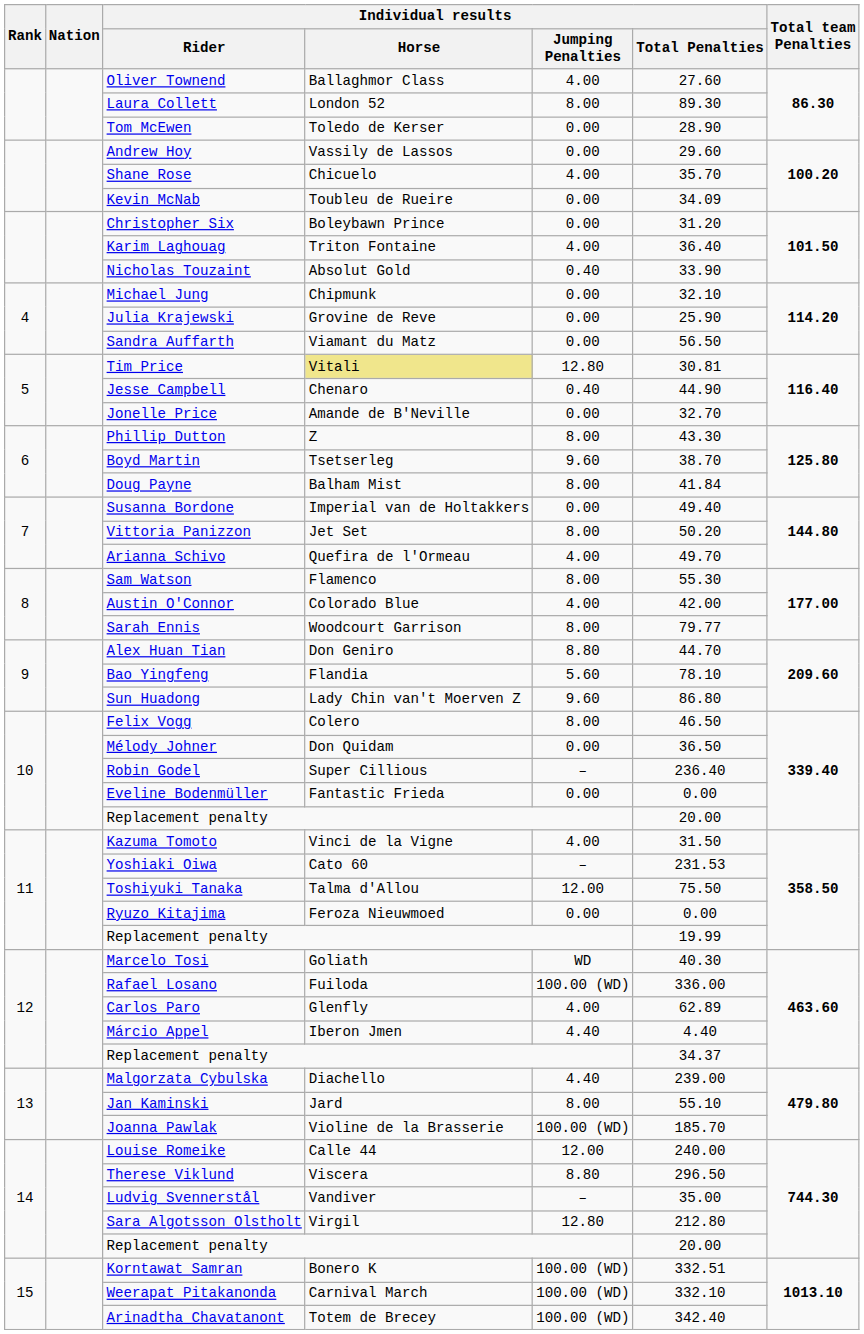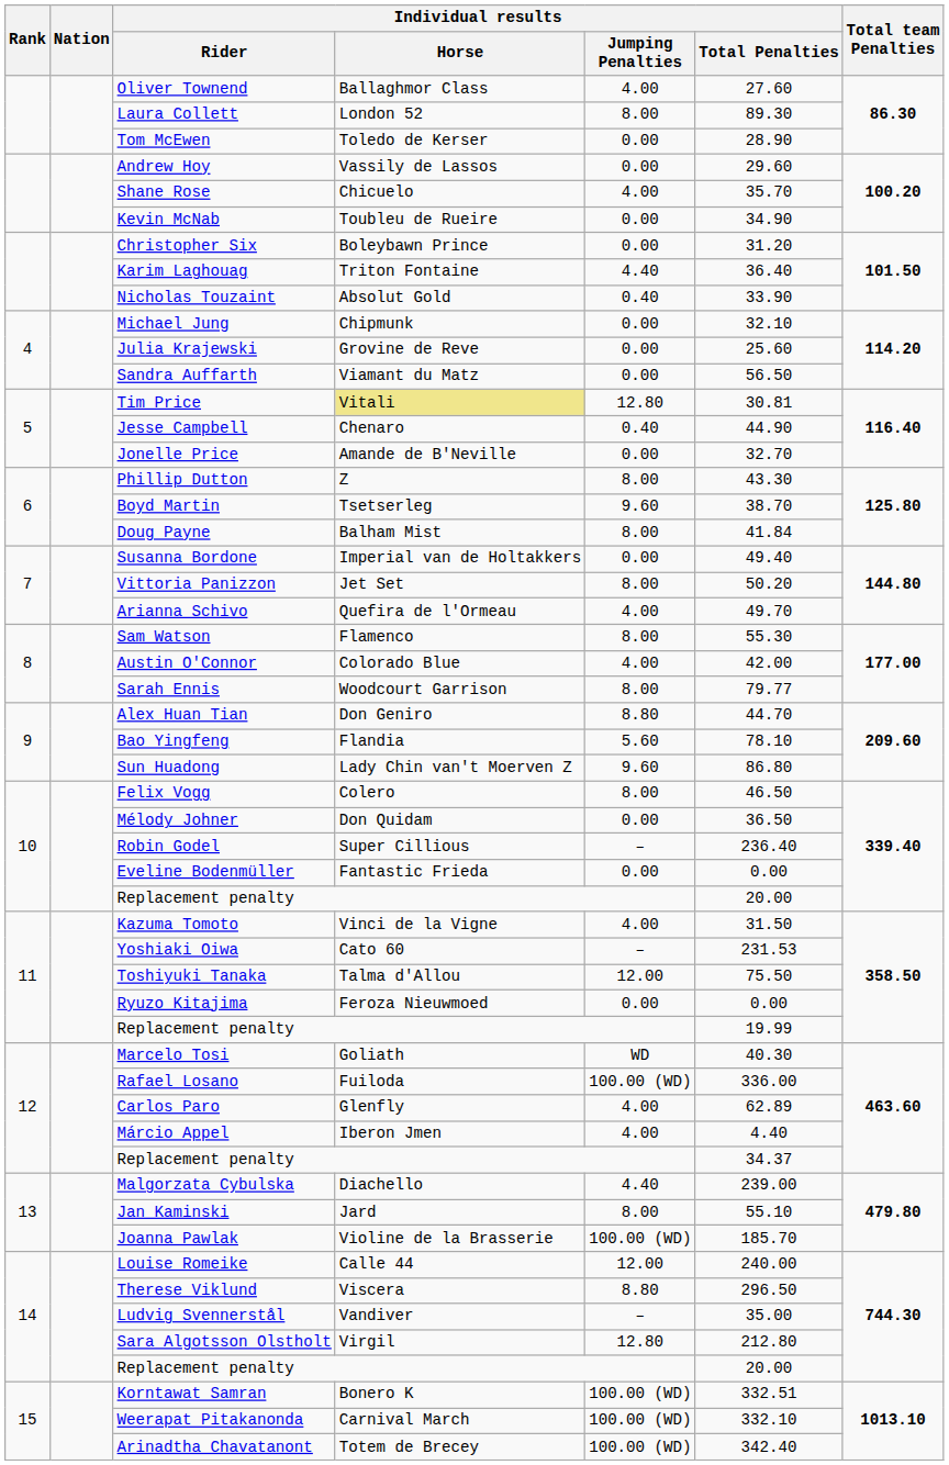Kevin McNab | Individual results / Total Penalties: 34.09 -> 34.90
Karim Laghouag | Individual results / Jumping Penalties: 4.00 -> 4.40
Julia Krajewski | Individual results / Total Penalties: 25.90 -> 25.60
Márcio Appel | Individual results / Jumping Penalties: 4.40 -> 4.00
